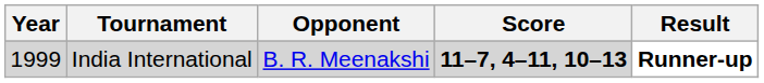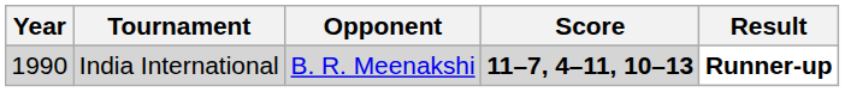India International | Year: 1999 -> 1990
